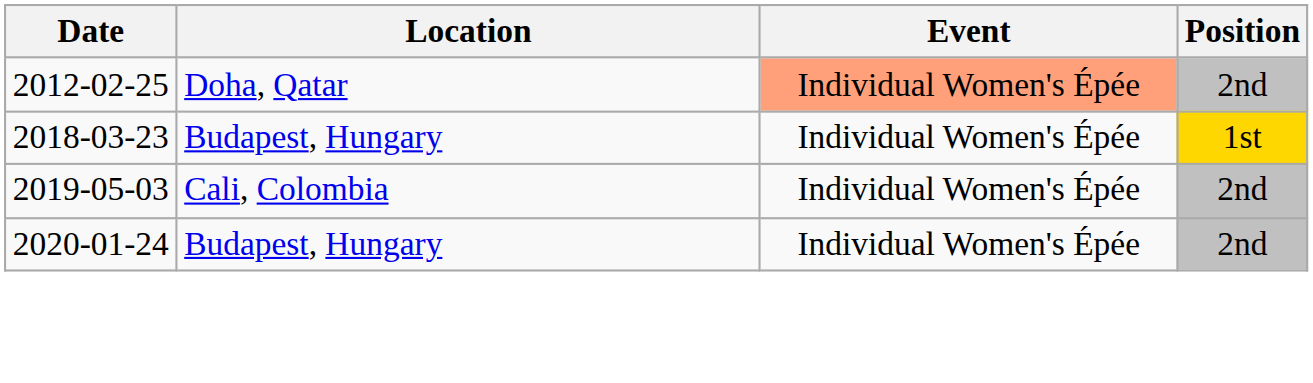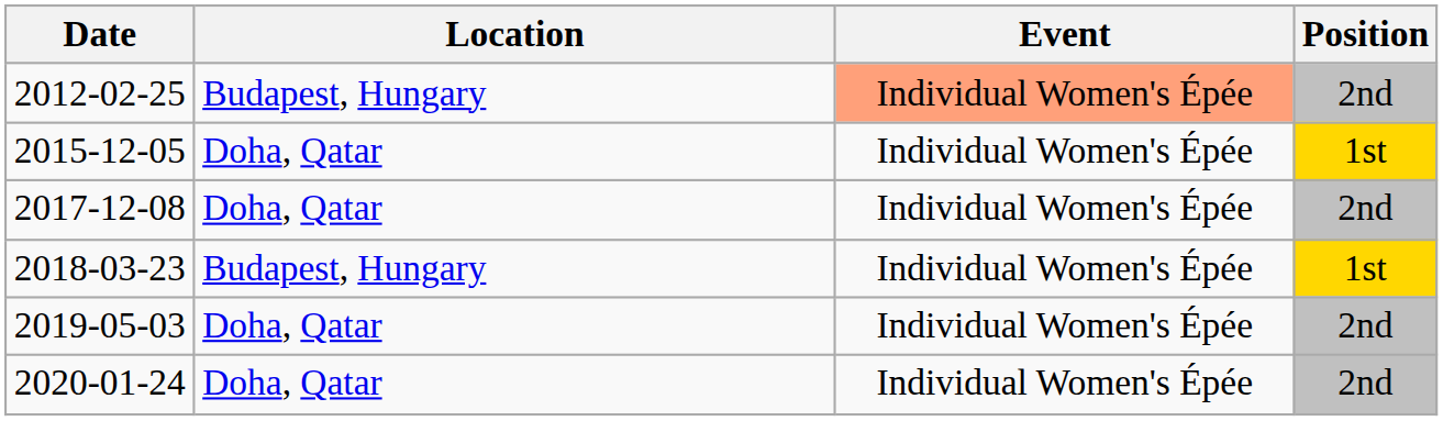2012-02-25 | Location: Doha, Qatar -> Budapest, Hungary
+ row: 2015-12-05 | Doha, Qatar | Individual Women's Épée | 1st
+ row: 2017-12-08 | Doha, Qatar | Individual Women's Épée | 2nd
2019-05-03 | Location: Cali, Colombia -> Doha, Qatar
2020-01-24 | Location: Budapest, Hungary -> Doha, Qatar
